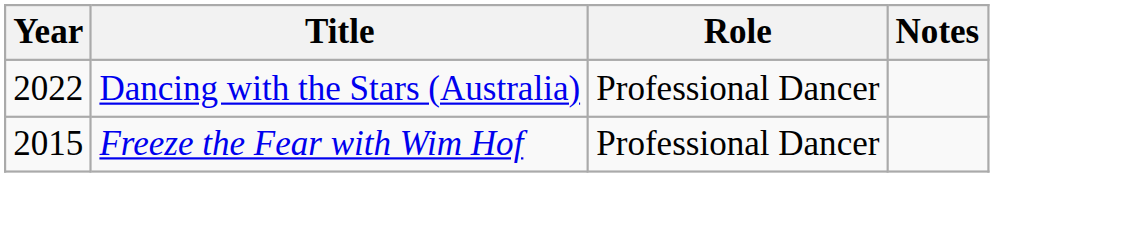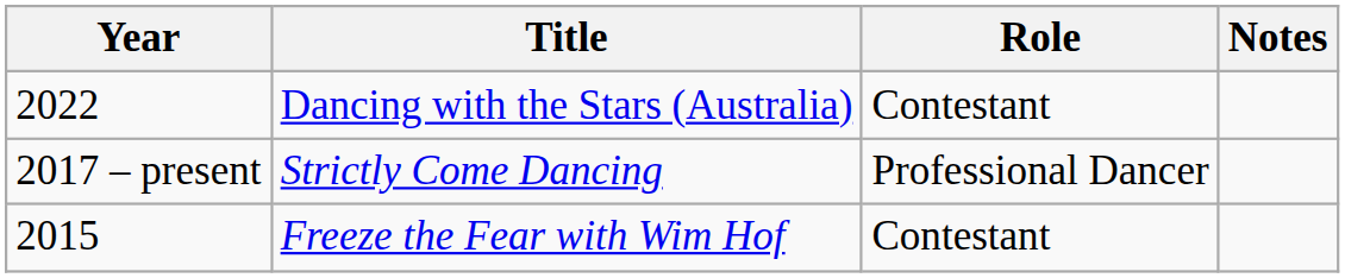Dancing with the Stars (Australia) | Role: Professional Dancer -> Contestant
+ row: 2017 – present | Strictly Come Dancing | Professional Dancer
Freeze the Fear with Wim Hof | Role: Professional Dancer -> Contestant
